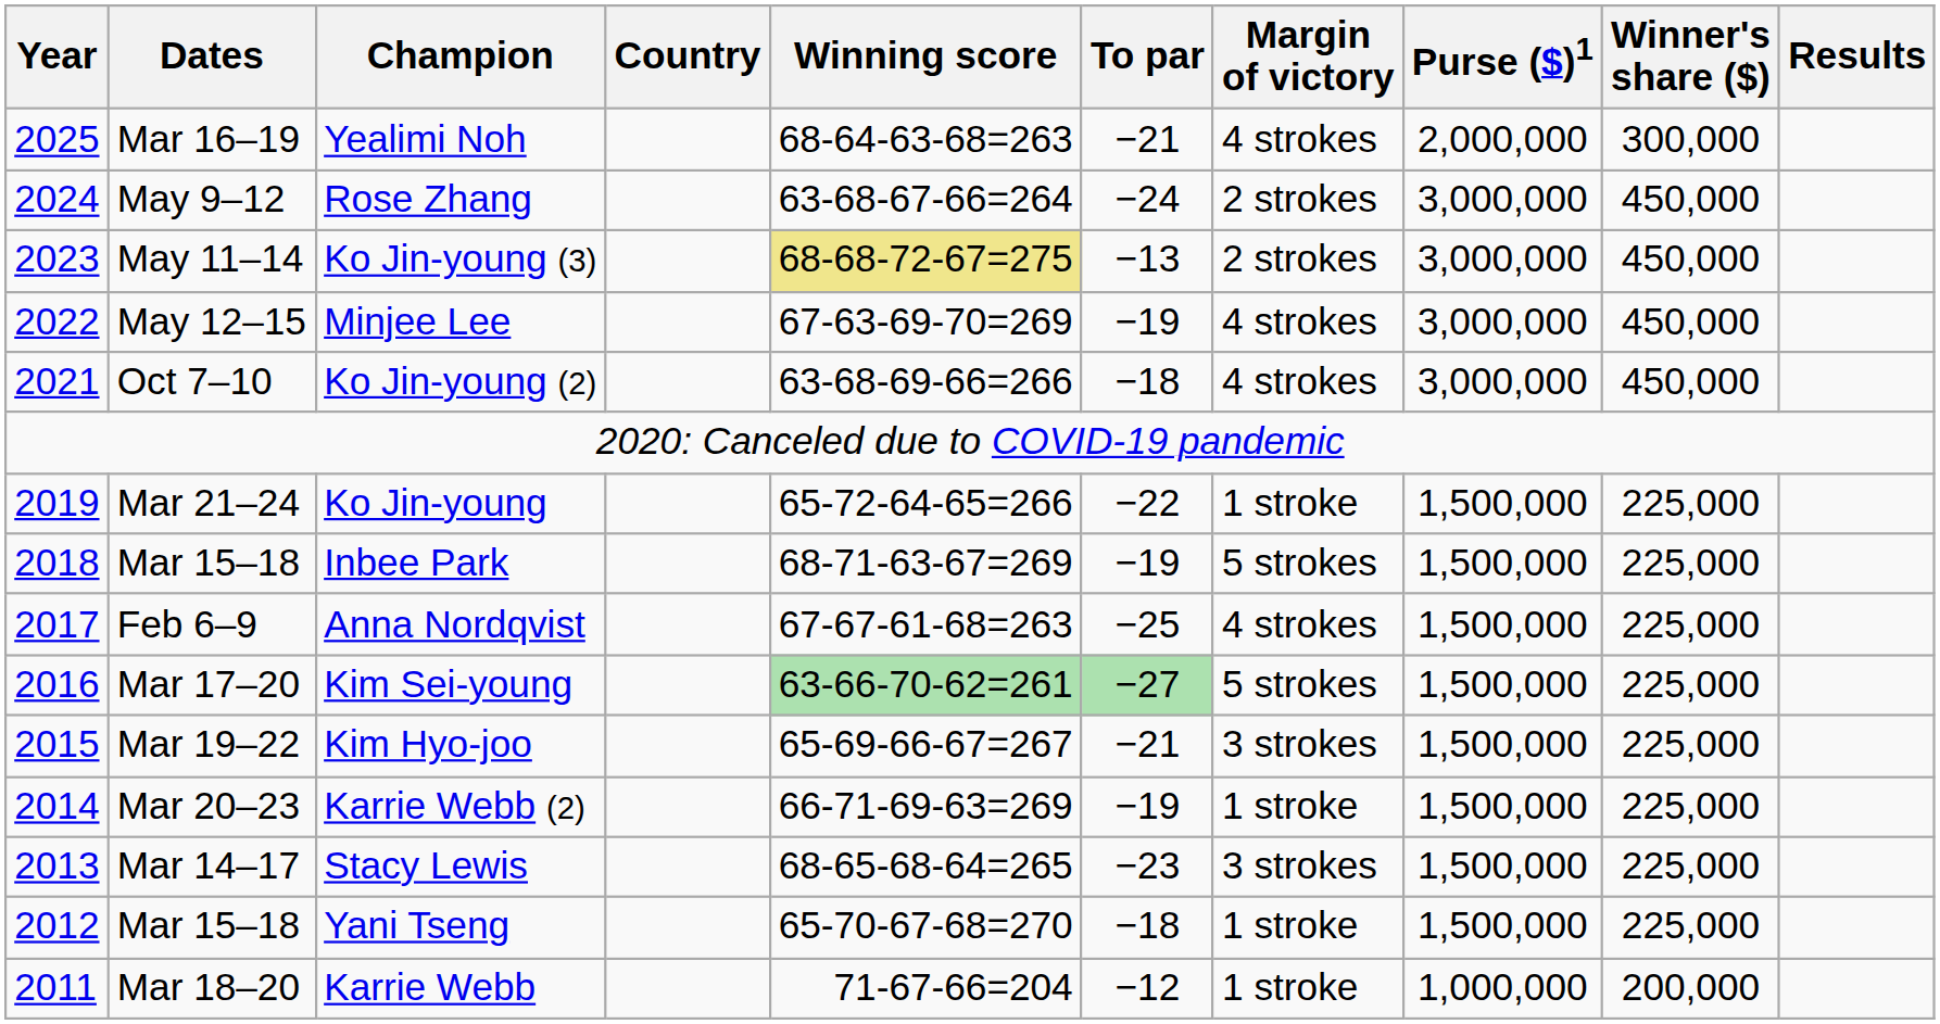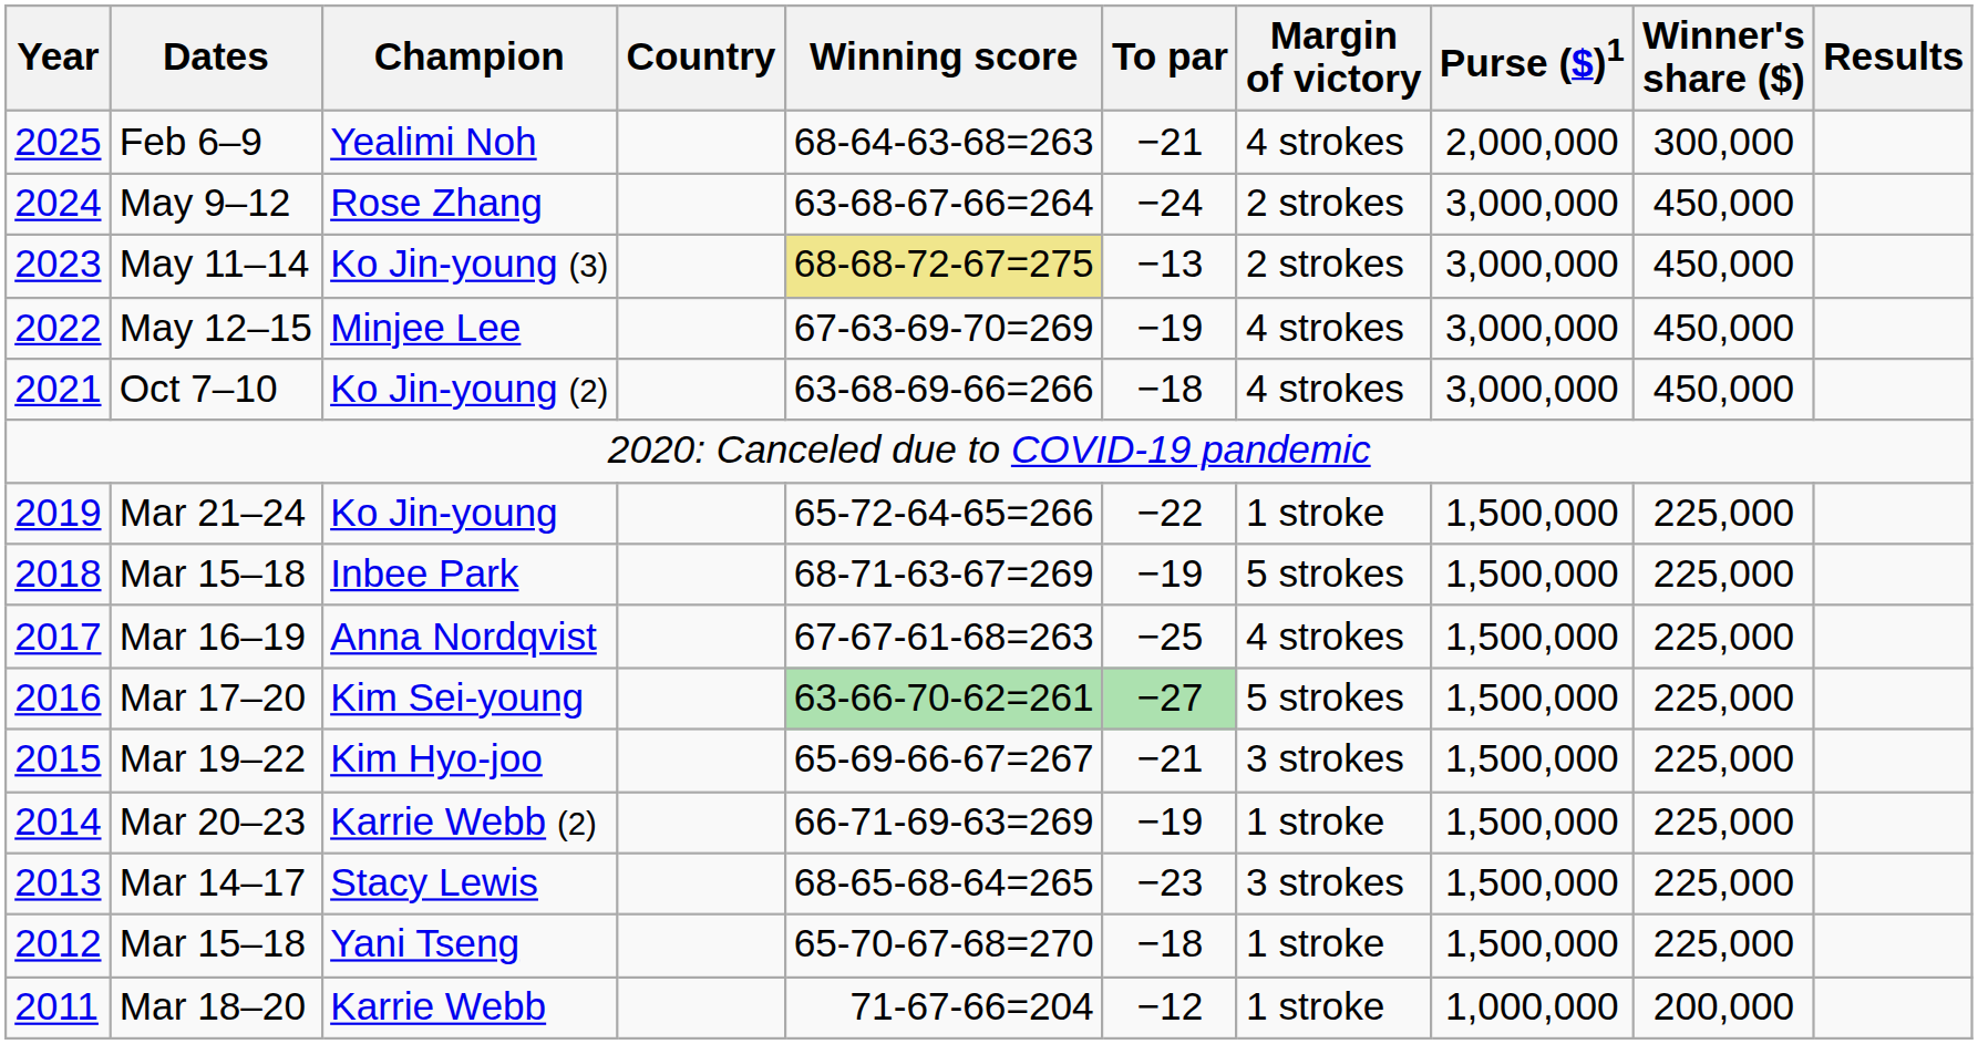Yealimi Noh | Dates: Mar 16–19 -> Feb 6–9
Anna Nordqvist | Dates: Feb 6–9 -> Mar 16–19
